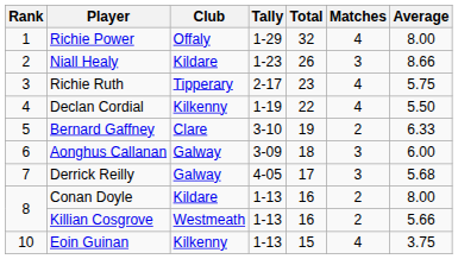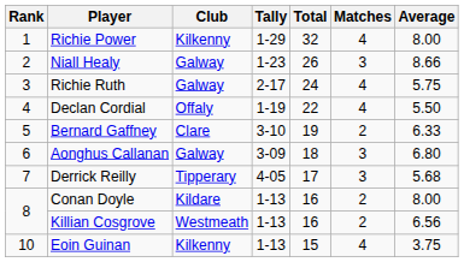Richie Power | Club: Offaly -> Kilkenny
Niall Healy | Club: Kildare -> Galway
Richie Ruth | Club: Tipperary -> Galway
Richie Ruth | Total: 23 -> 24
Declan Cordial | Club: Kilkenny -> Offaly
Aonghus Callanan | Average: 6.00 -> 6.80
Derrick Reilly | Club: Galway -> Tipperary
Killian Cosgrove | Average: 5.66 -> 6.56
